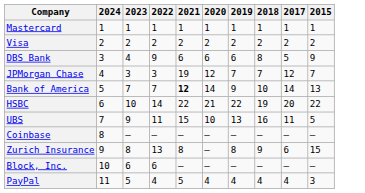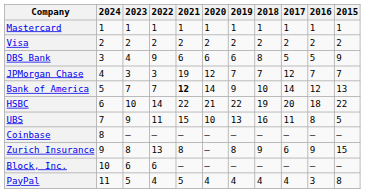+ column: 2016 | 1 | 2 | 5 | 7 | 12 | 18 | 8 | – | 9 | – | 3
PayPal | 2015: 3 -> 8
